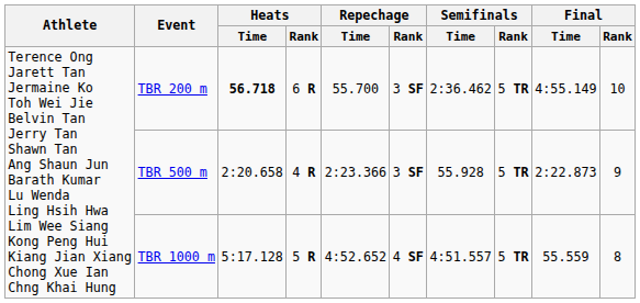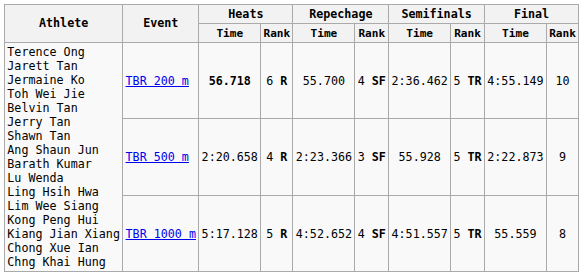TBR 200 m | Repechage / Rank: 3 SF -> 4 SF
